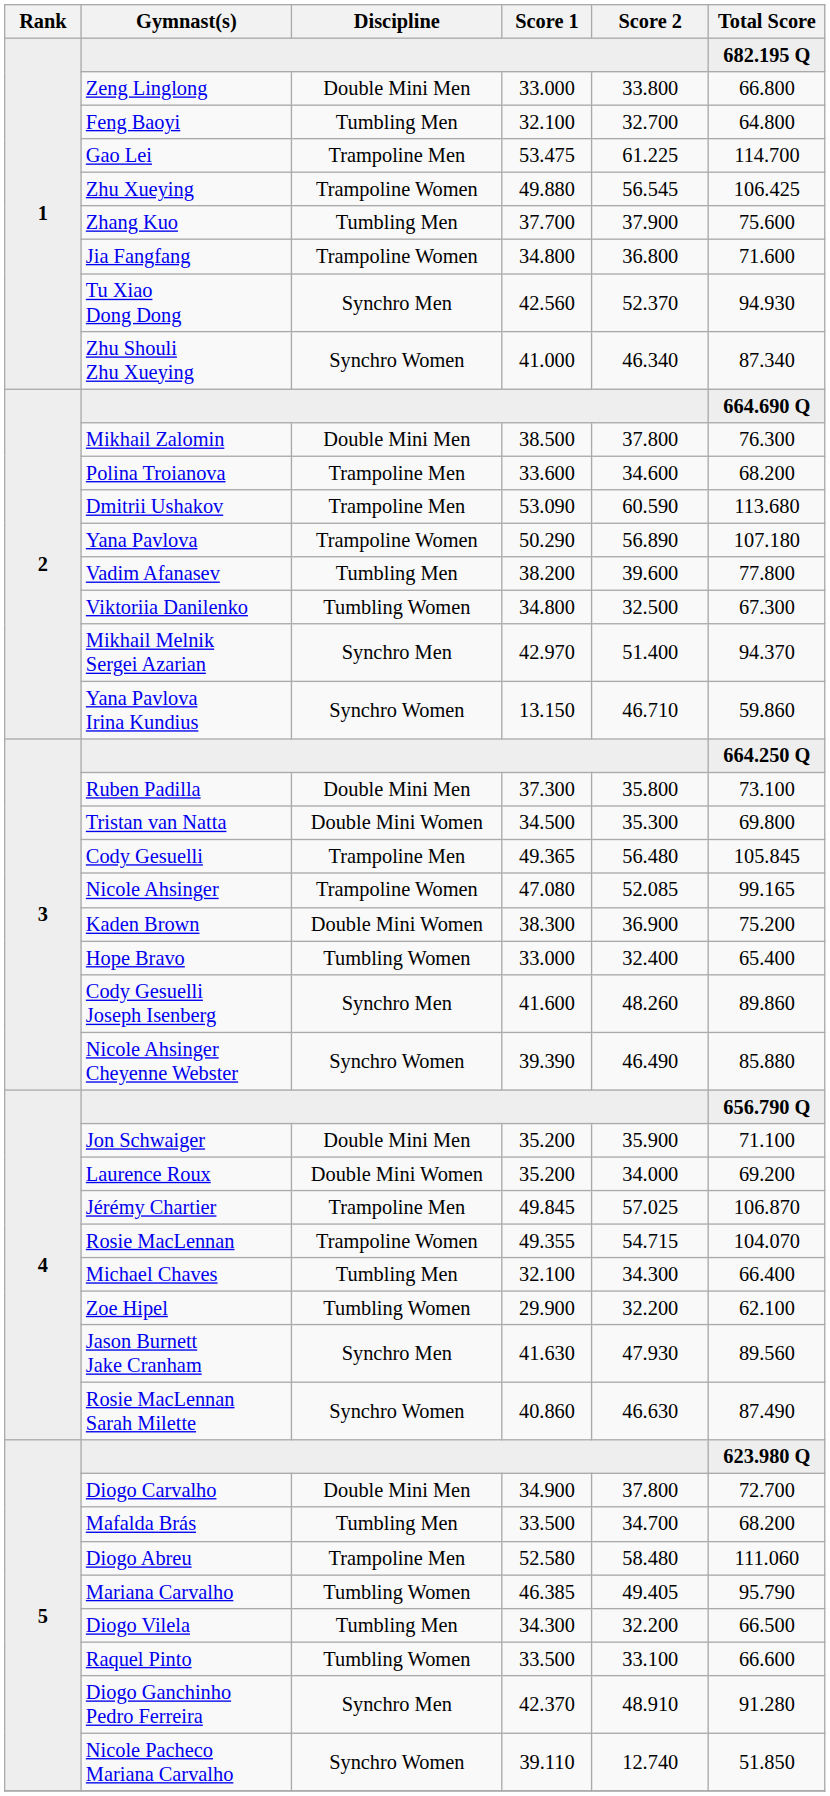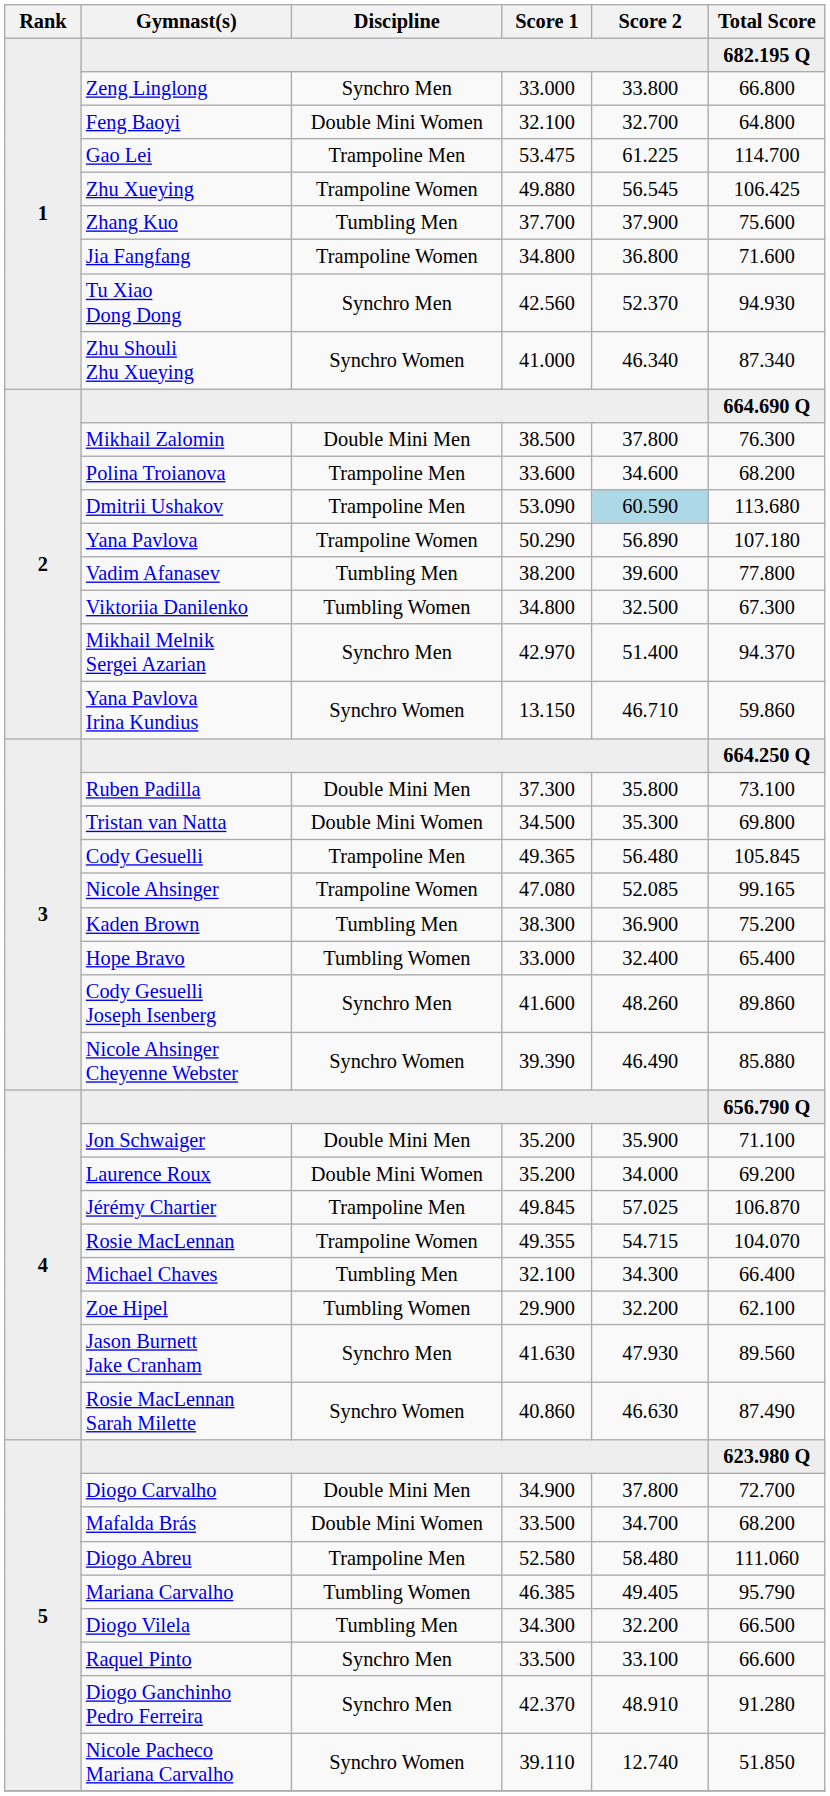Zeng Linglong | Discipline: Double Mini Men -> Synchro Men
Feng Baoyi | Discipline: Tumbling Men -> Double Mini Women
Dmitrii Ushakov | Score 2: no background -> lightblue background
Kaden Brown | Discipline: Double Mini Women -> Tumbling Men
Mafalda Brás | Discipline: Tumbling Men -> Double Mini Women
Raquel Pinto | Discipline: Tumbling Women -> Synchro Men
